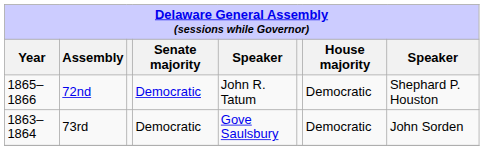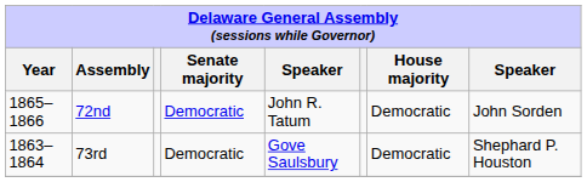72nd | column 8: Shephard P. Houston -> John Sorden
73rd | column 8: John Sorden -> Shephard P. Houston
